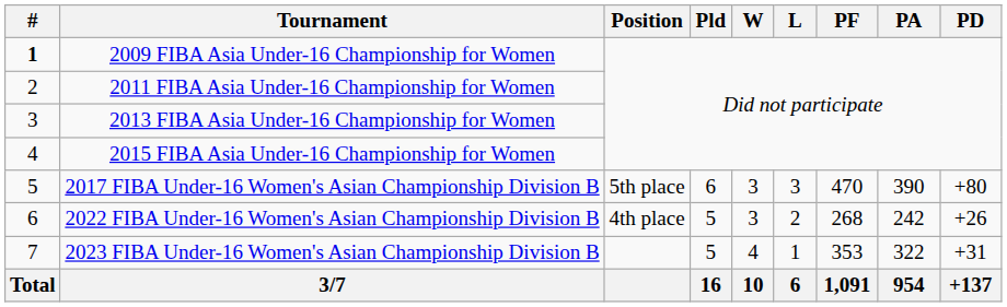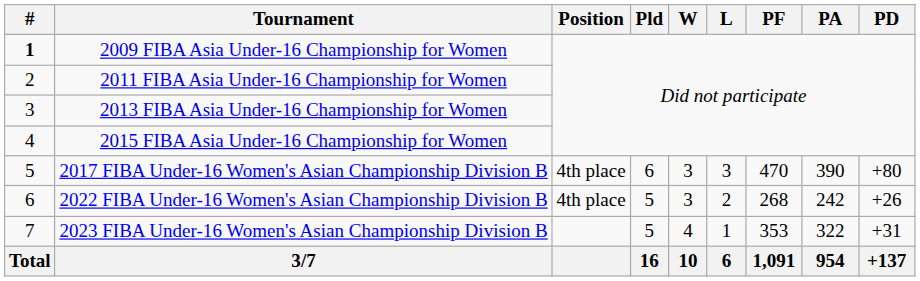2017 FIBA Under-16 Women's Asian Championship Division B | Position: 5th place -> 4th place
